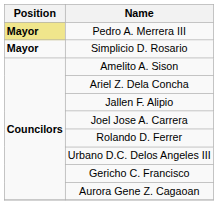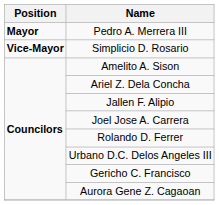Pedro A. Merrera III | Position: khaki background -> no background
Simplicio D. Rosario | Position: Mayor -> Vice-Mayor
